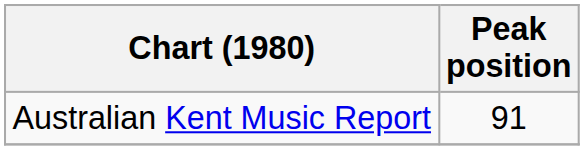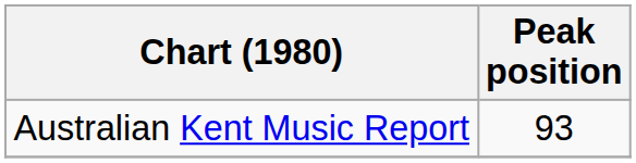Australian Kent Music Report | Peak position: 91 -> 93
